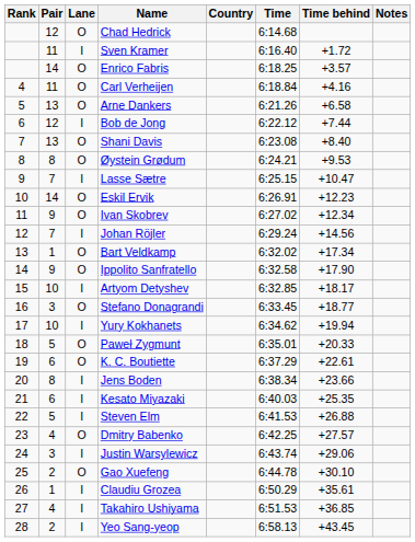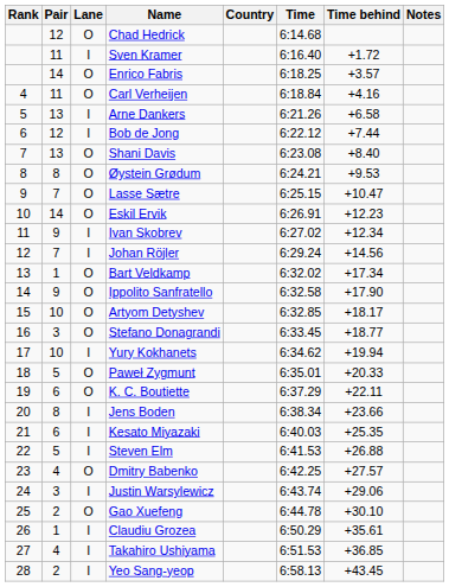Arne Dankers | Lane: O -> I
Lasse Sætre | Lane: I -> O
Ivan Skobrev | Lane: O -> I
Artyom Detyshev | Lane: I -> O
K. C. Boutiette | Time behind: +22.61 -> +22.11
